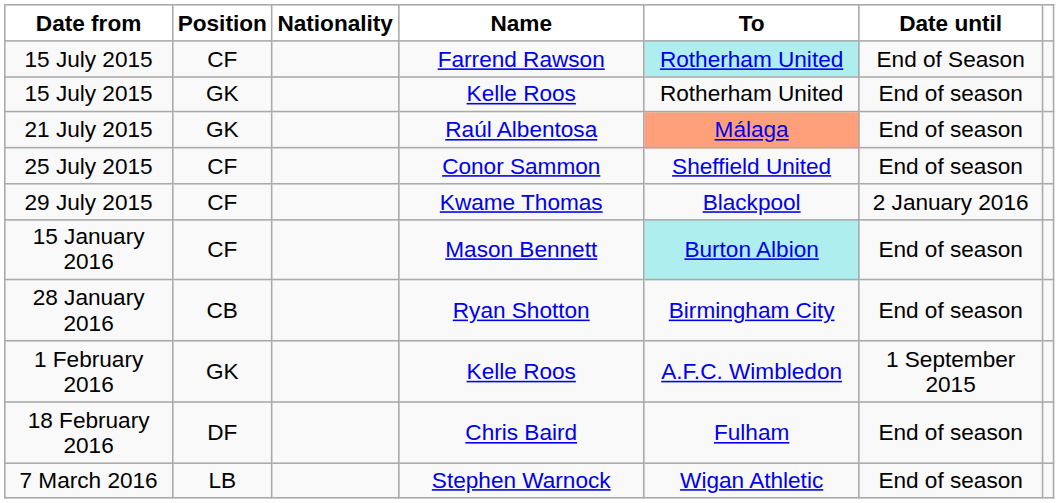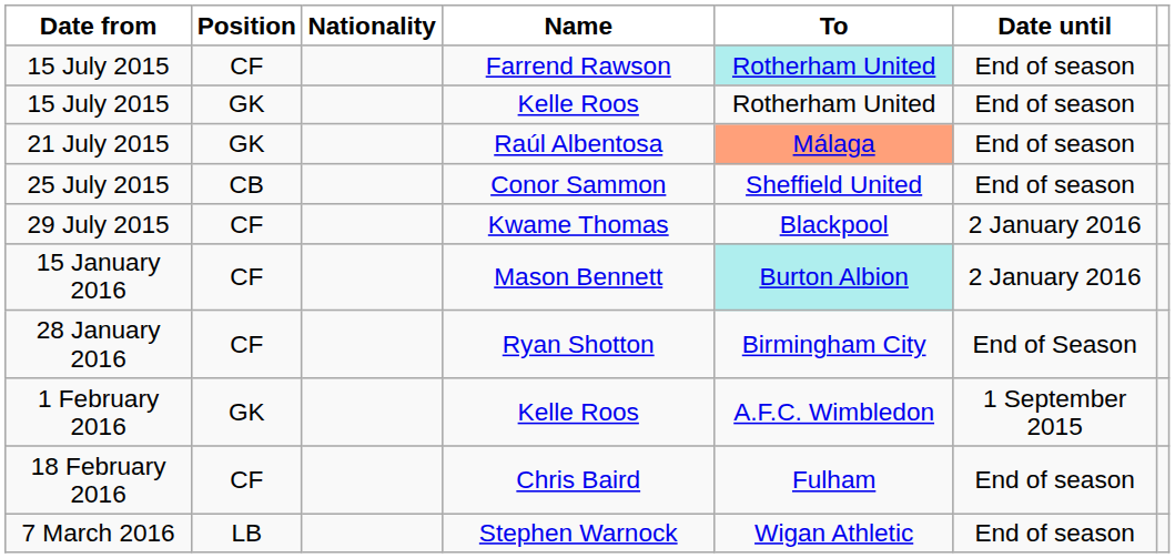15 July 2015 / Farrend Rawson | Date until: End of Season -> End of season
25 July 2015 | Position: CF -> CB
15 January 2016 | Date until: End of season -> 2 January 2016
28 January 2016 | Position: CB -> CF
28 January 2016 | Date until: End of season -> End of Season
18 February 2016 | Position: DF -> CF
